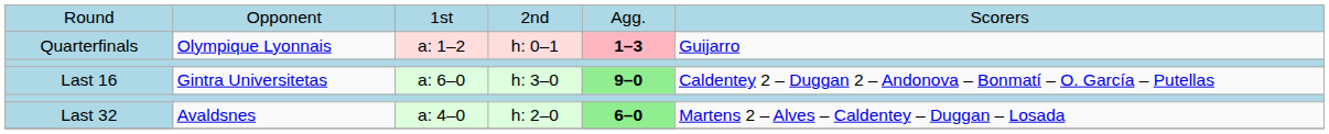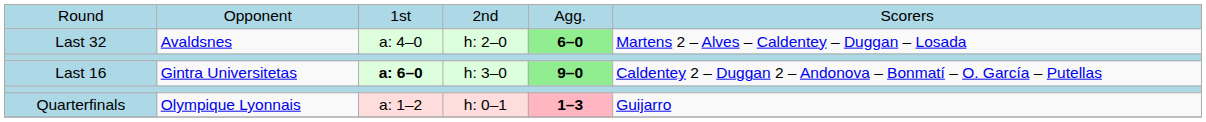rows swapped: Last 32 <-> Quarterfinals
Last 16 | column 3: normal -> bold
